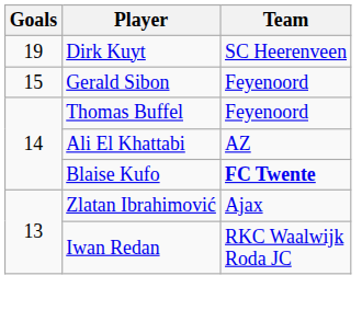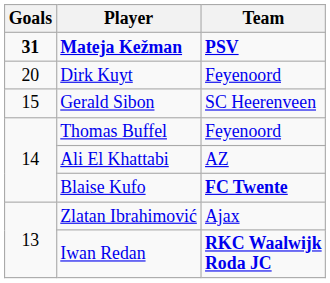+ row: 31 | Mateja Kežman | PSV
Dirk Kuyt | Goals: 19 -> 20
Dirk Kuyt | Team: SC Heerenveen -> Feyenoord
Gerald Sibon | Team: Feyenoord -> SC Heerenveen
Iwan Redan | Team: normal -> bold
